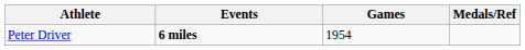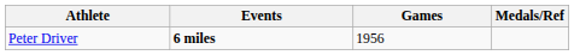Peter Driver | Games: 1954 -> 1956
